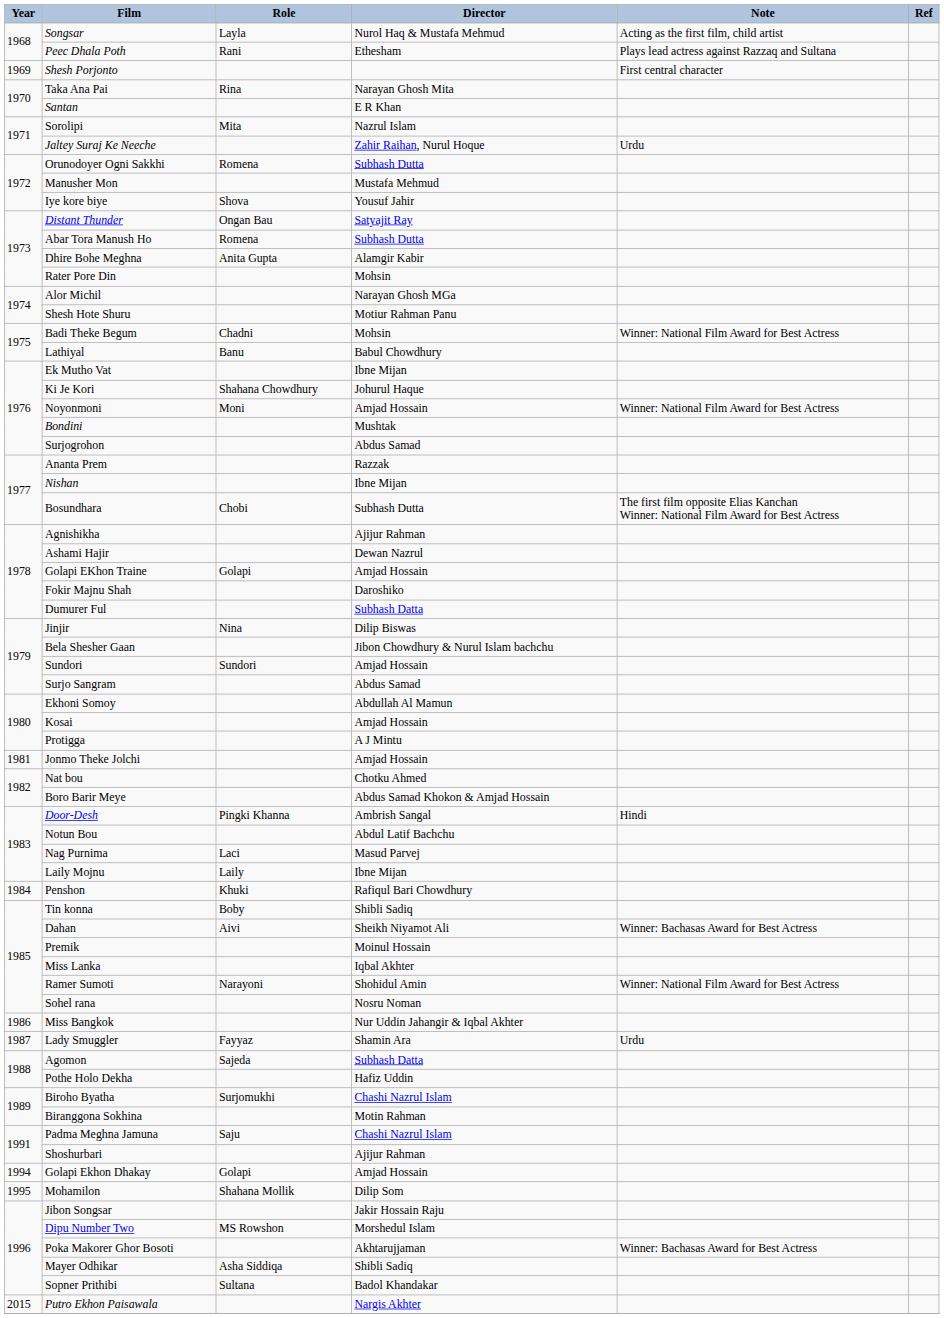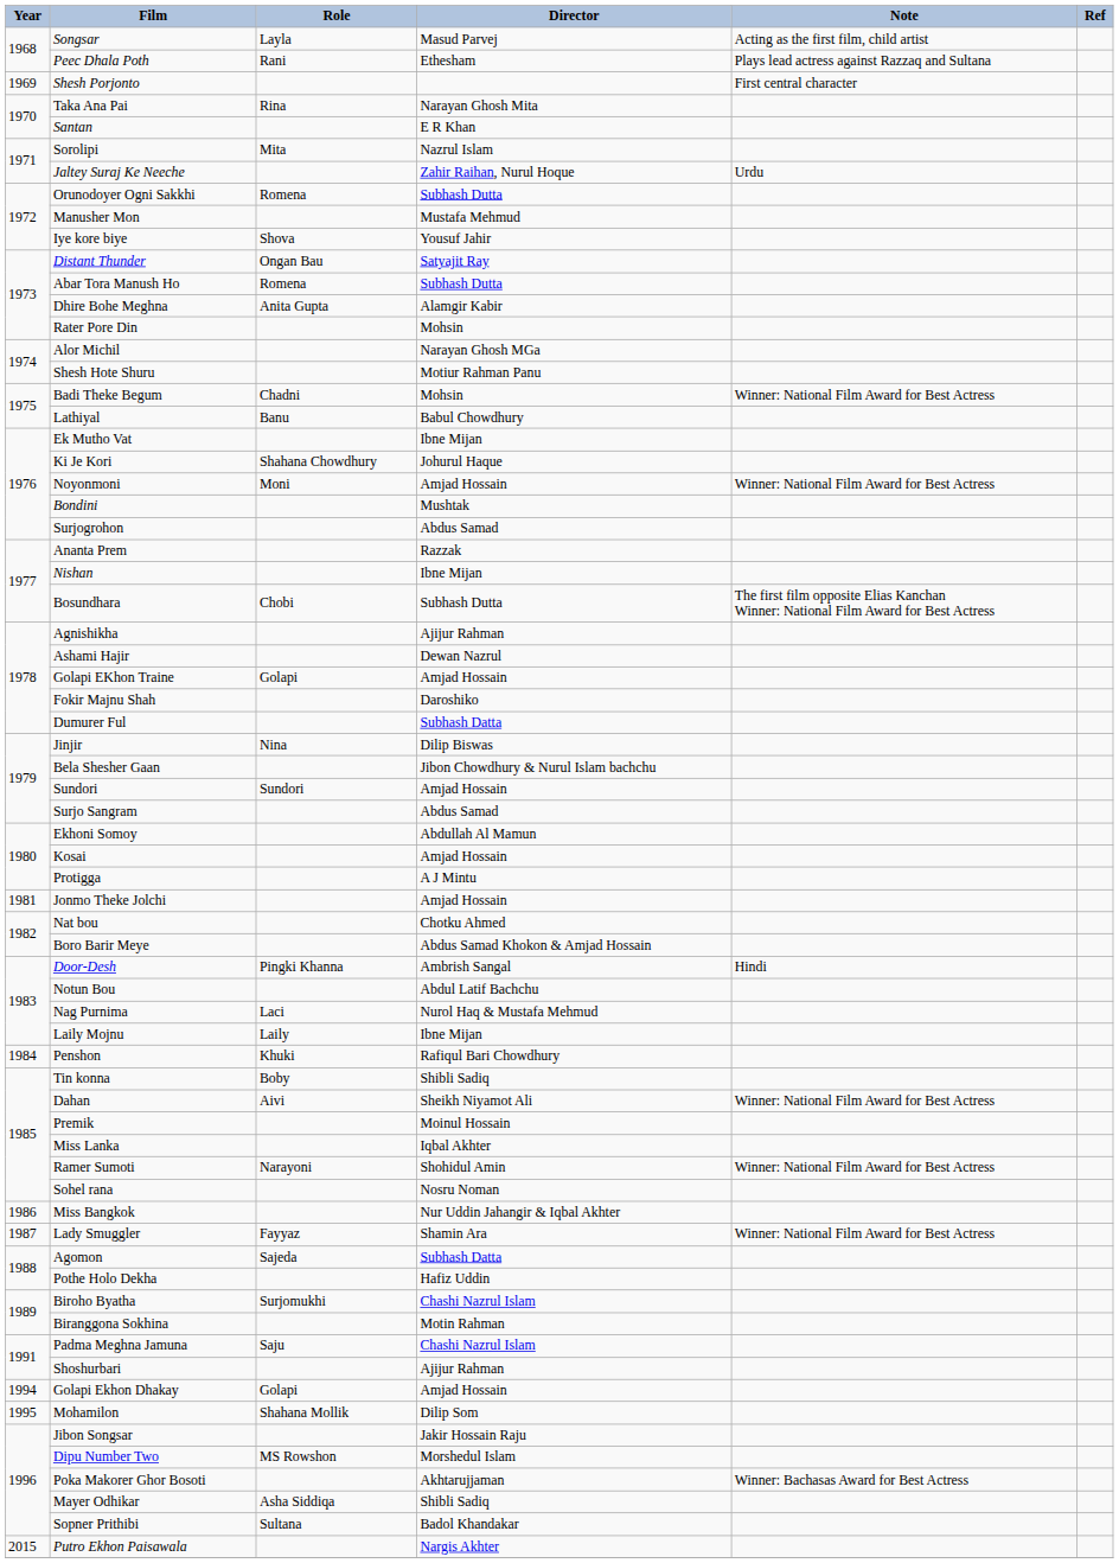Songsar | Director: Nurol Haq & Mustafa Mehmud -> Masud Parvej
Nag Purnima | Director: Masud Parvej -> Nurol Haq & Mustafa Mehmud
Dahan | Note: Winner: Bachasas Award for Best Actress -> Winner: National Film Award for Best Actress
Lady Smuggler | Note: Urdu -> Winner: National Film Award for Best Actress
